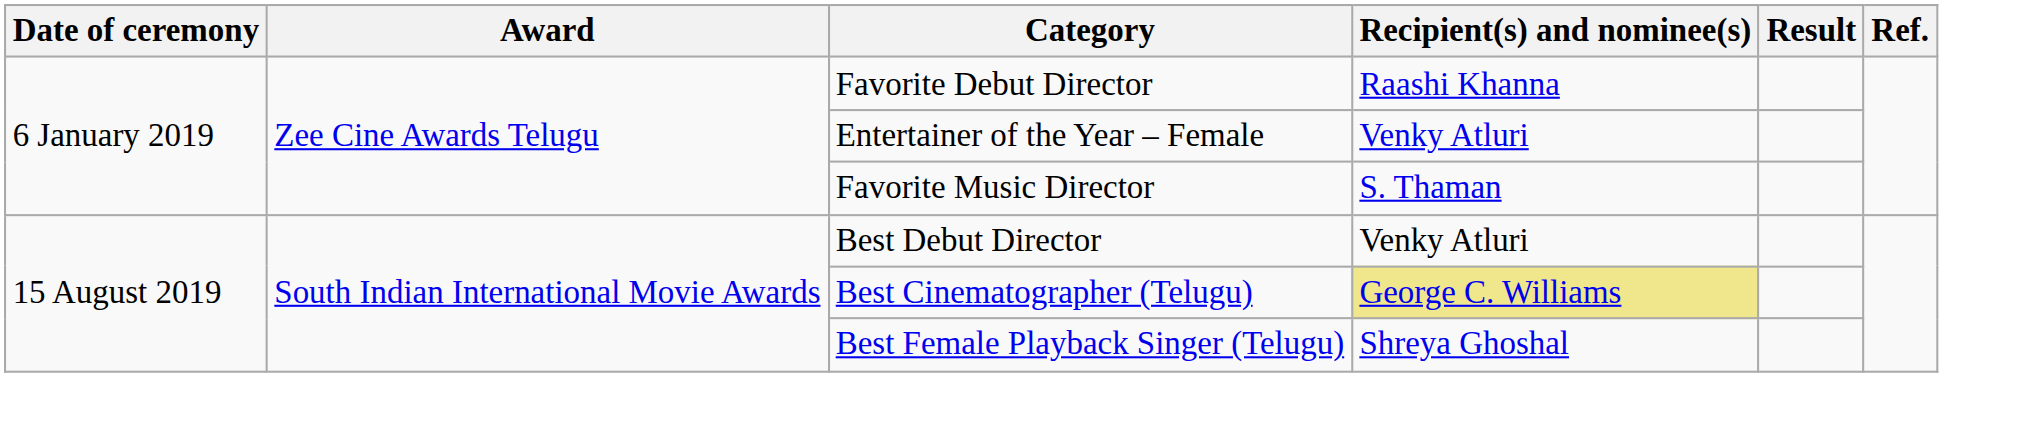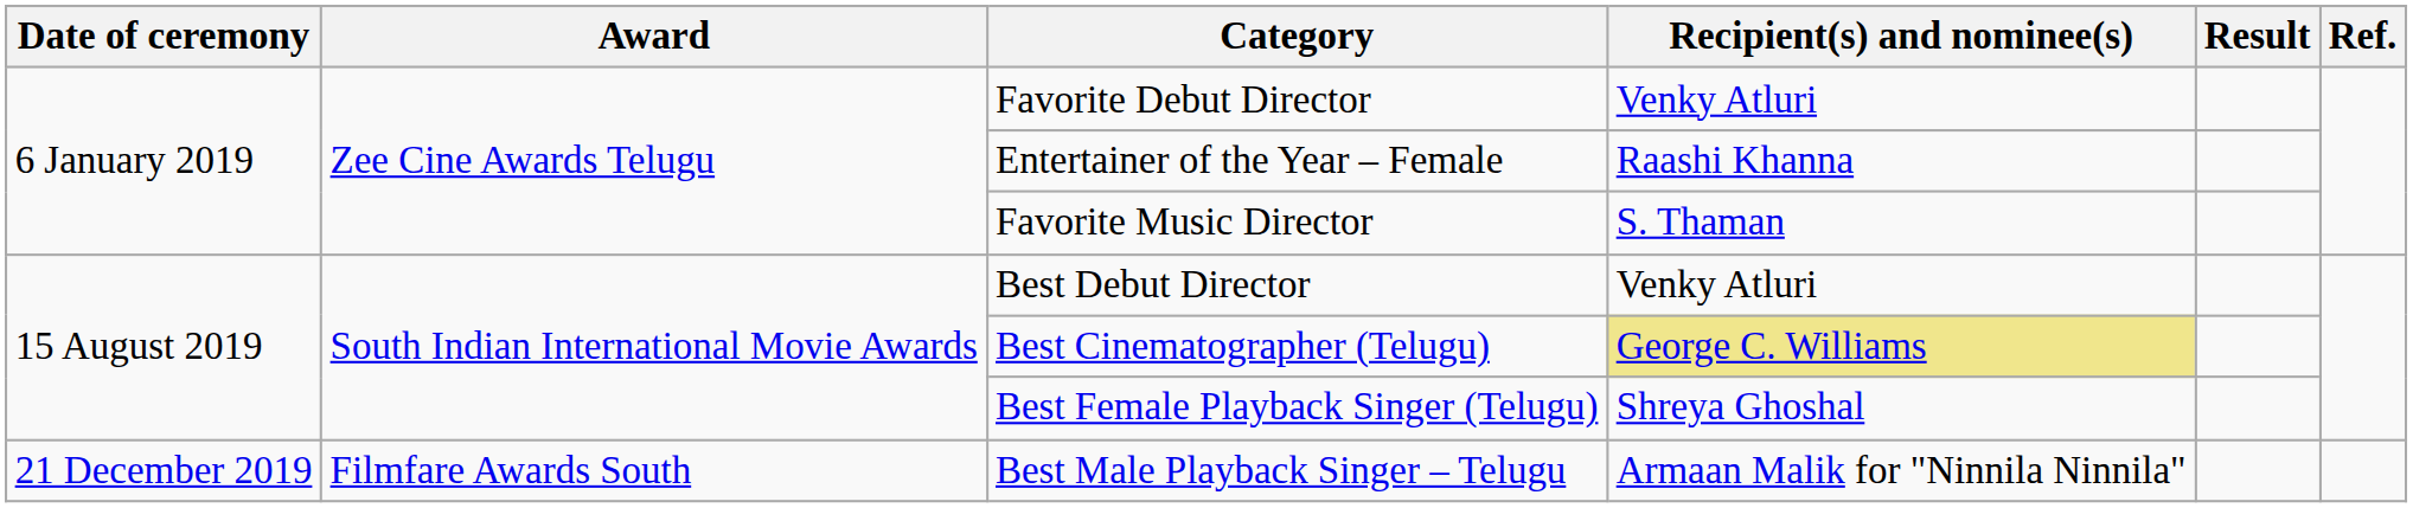Favorite Debut Director | Recipient(s) and nominee(s): Raashi Khanna -> Venky Atluri
Entertainer of the Year – Female | Recipient(s) and nominee(s): Venky Atluri -> Raashi Khanna
+ row: 21 December 2019 | Filmfare Awards South | Best Male Playback Singer – Telugu | Armaan Malik for "Ninnila Ninnila"
